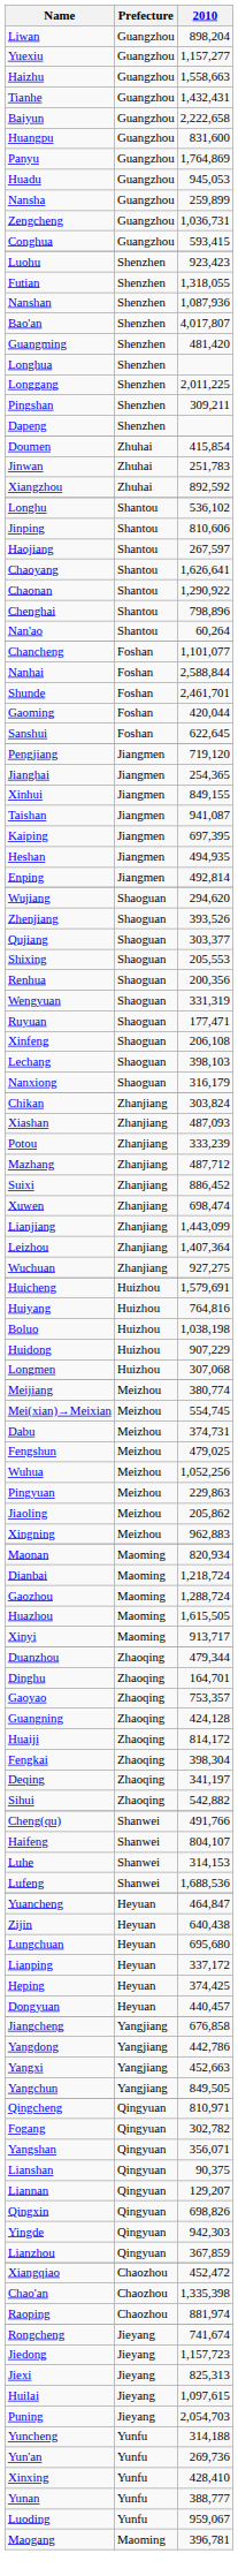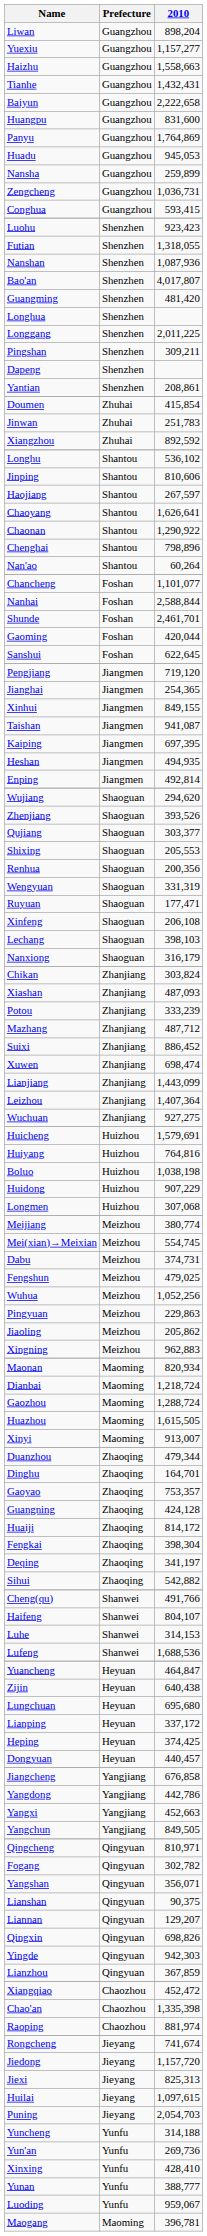+ row: Yantian | Shenzhen | 208,861
Xinyi | 2010: 913,717 -> 913,007
Jiedong | 2010: 1,157,723 -> 1,157,720
